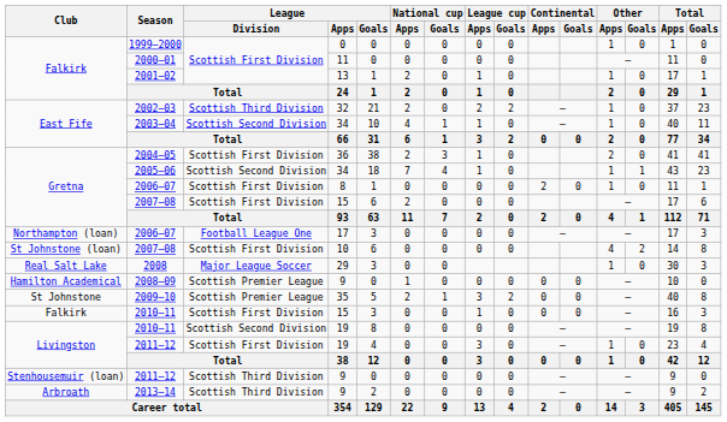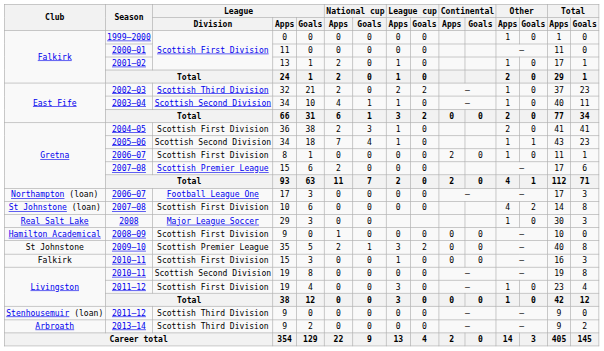2007–08 / 15 | League / Division: Scottish First Division -> Scottish Premier League
2008–09 | League / Division: Scottish Premier League -> Scottish First Division
